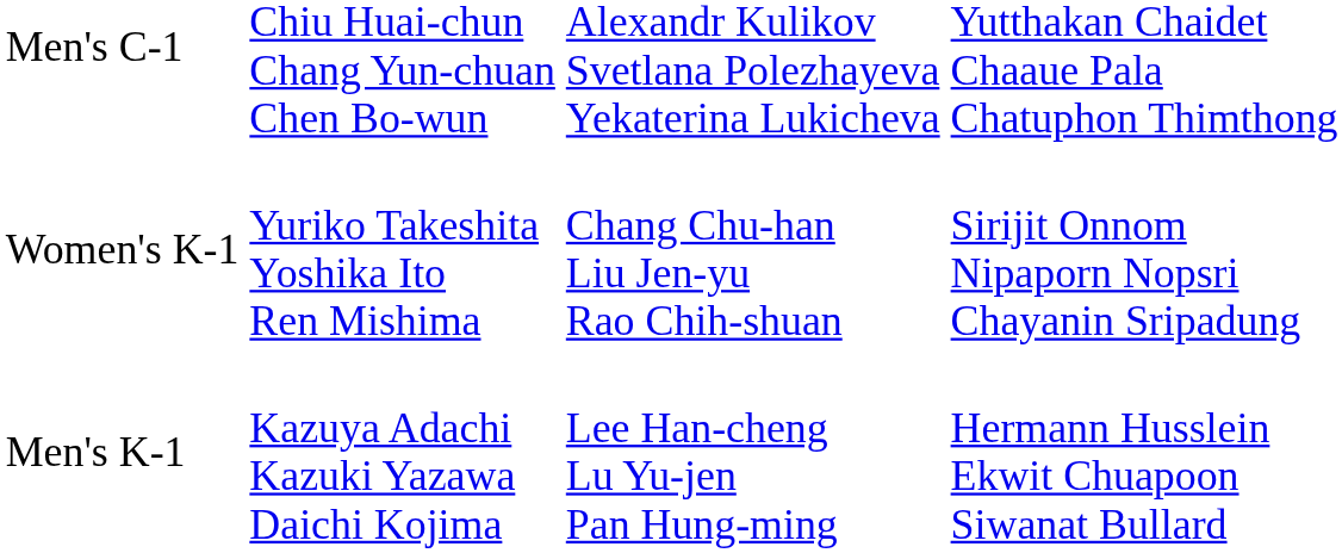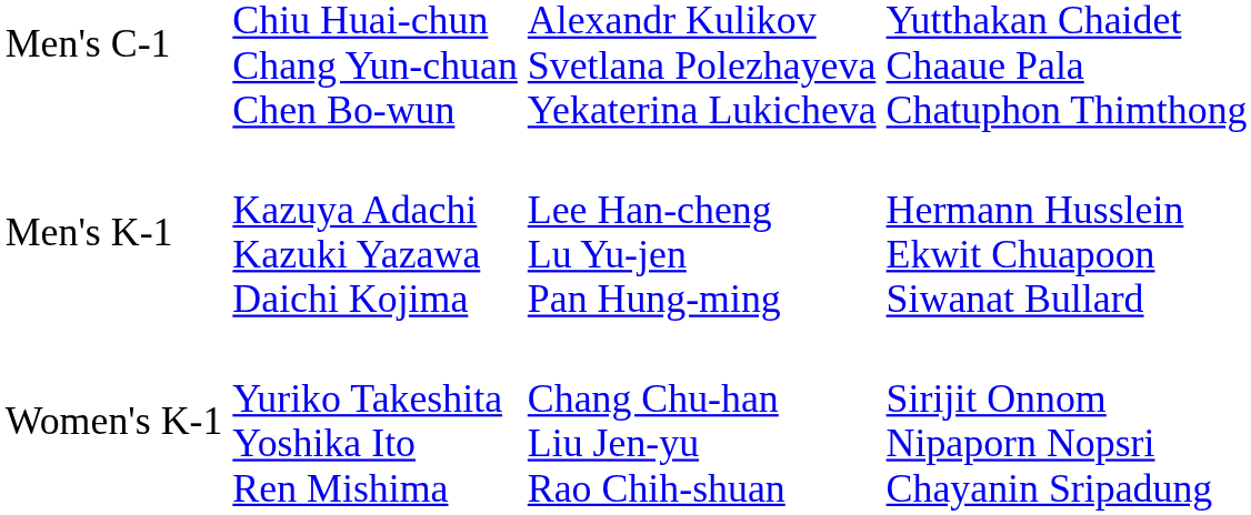rows swapped: Men's K-1 <-> Women's K-1
